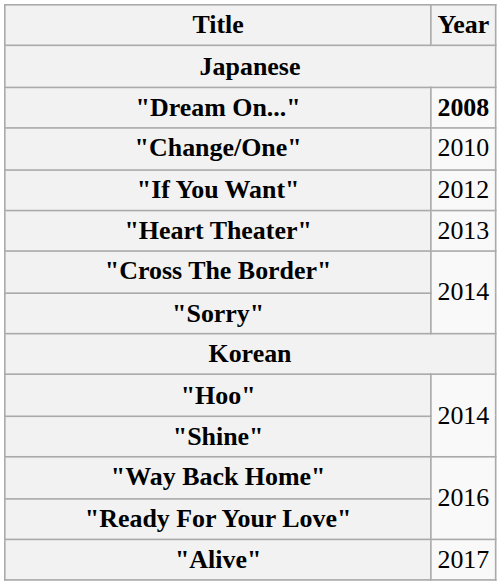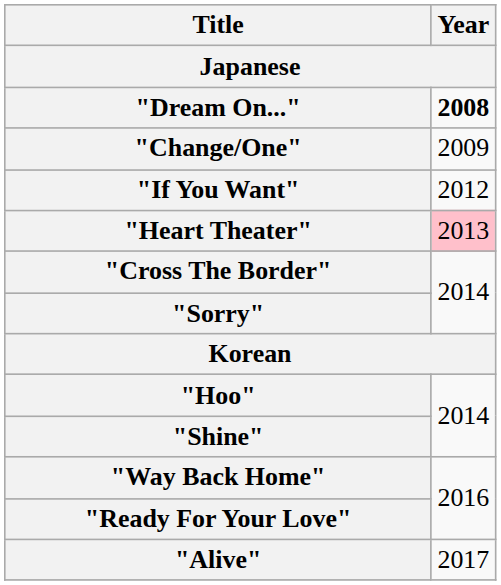"Change/One" | Year: 2010 -> 2009
"Heart Theater" | Year: no background -> pink background
